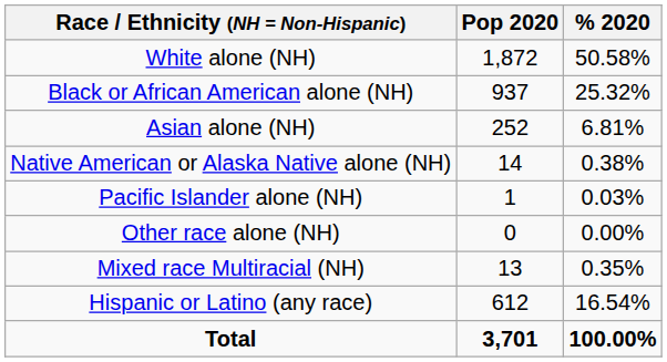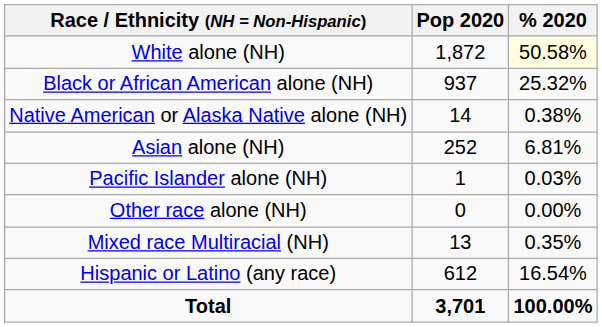White alone (NH) | % 2020: no background -> lightyellow background
rows swapped: Native American or Alaska Native alone (NH) <-> Asian alone (NH)
